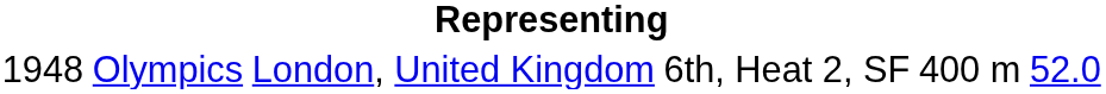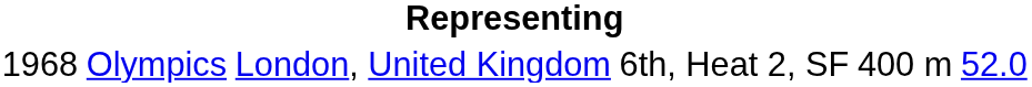Olympics | column 1: 1948 -> 1968
